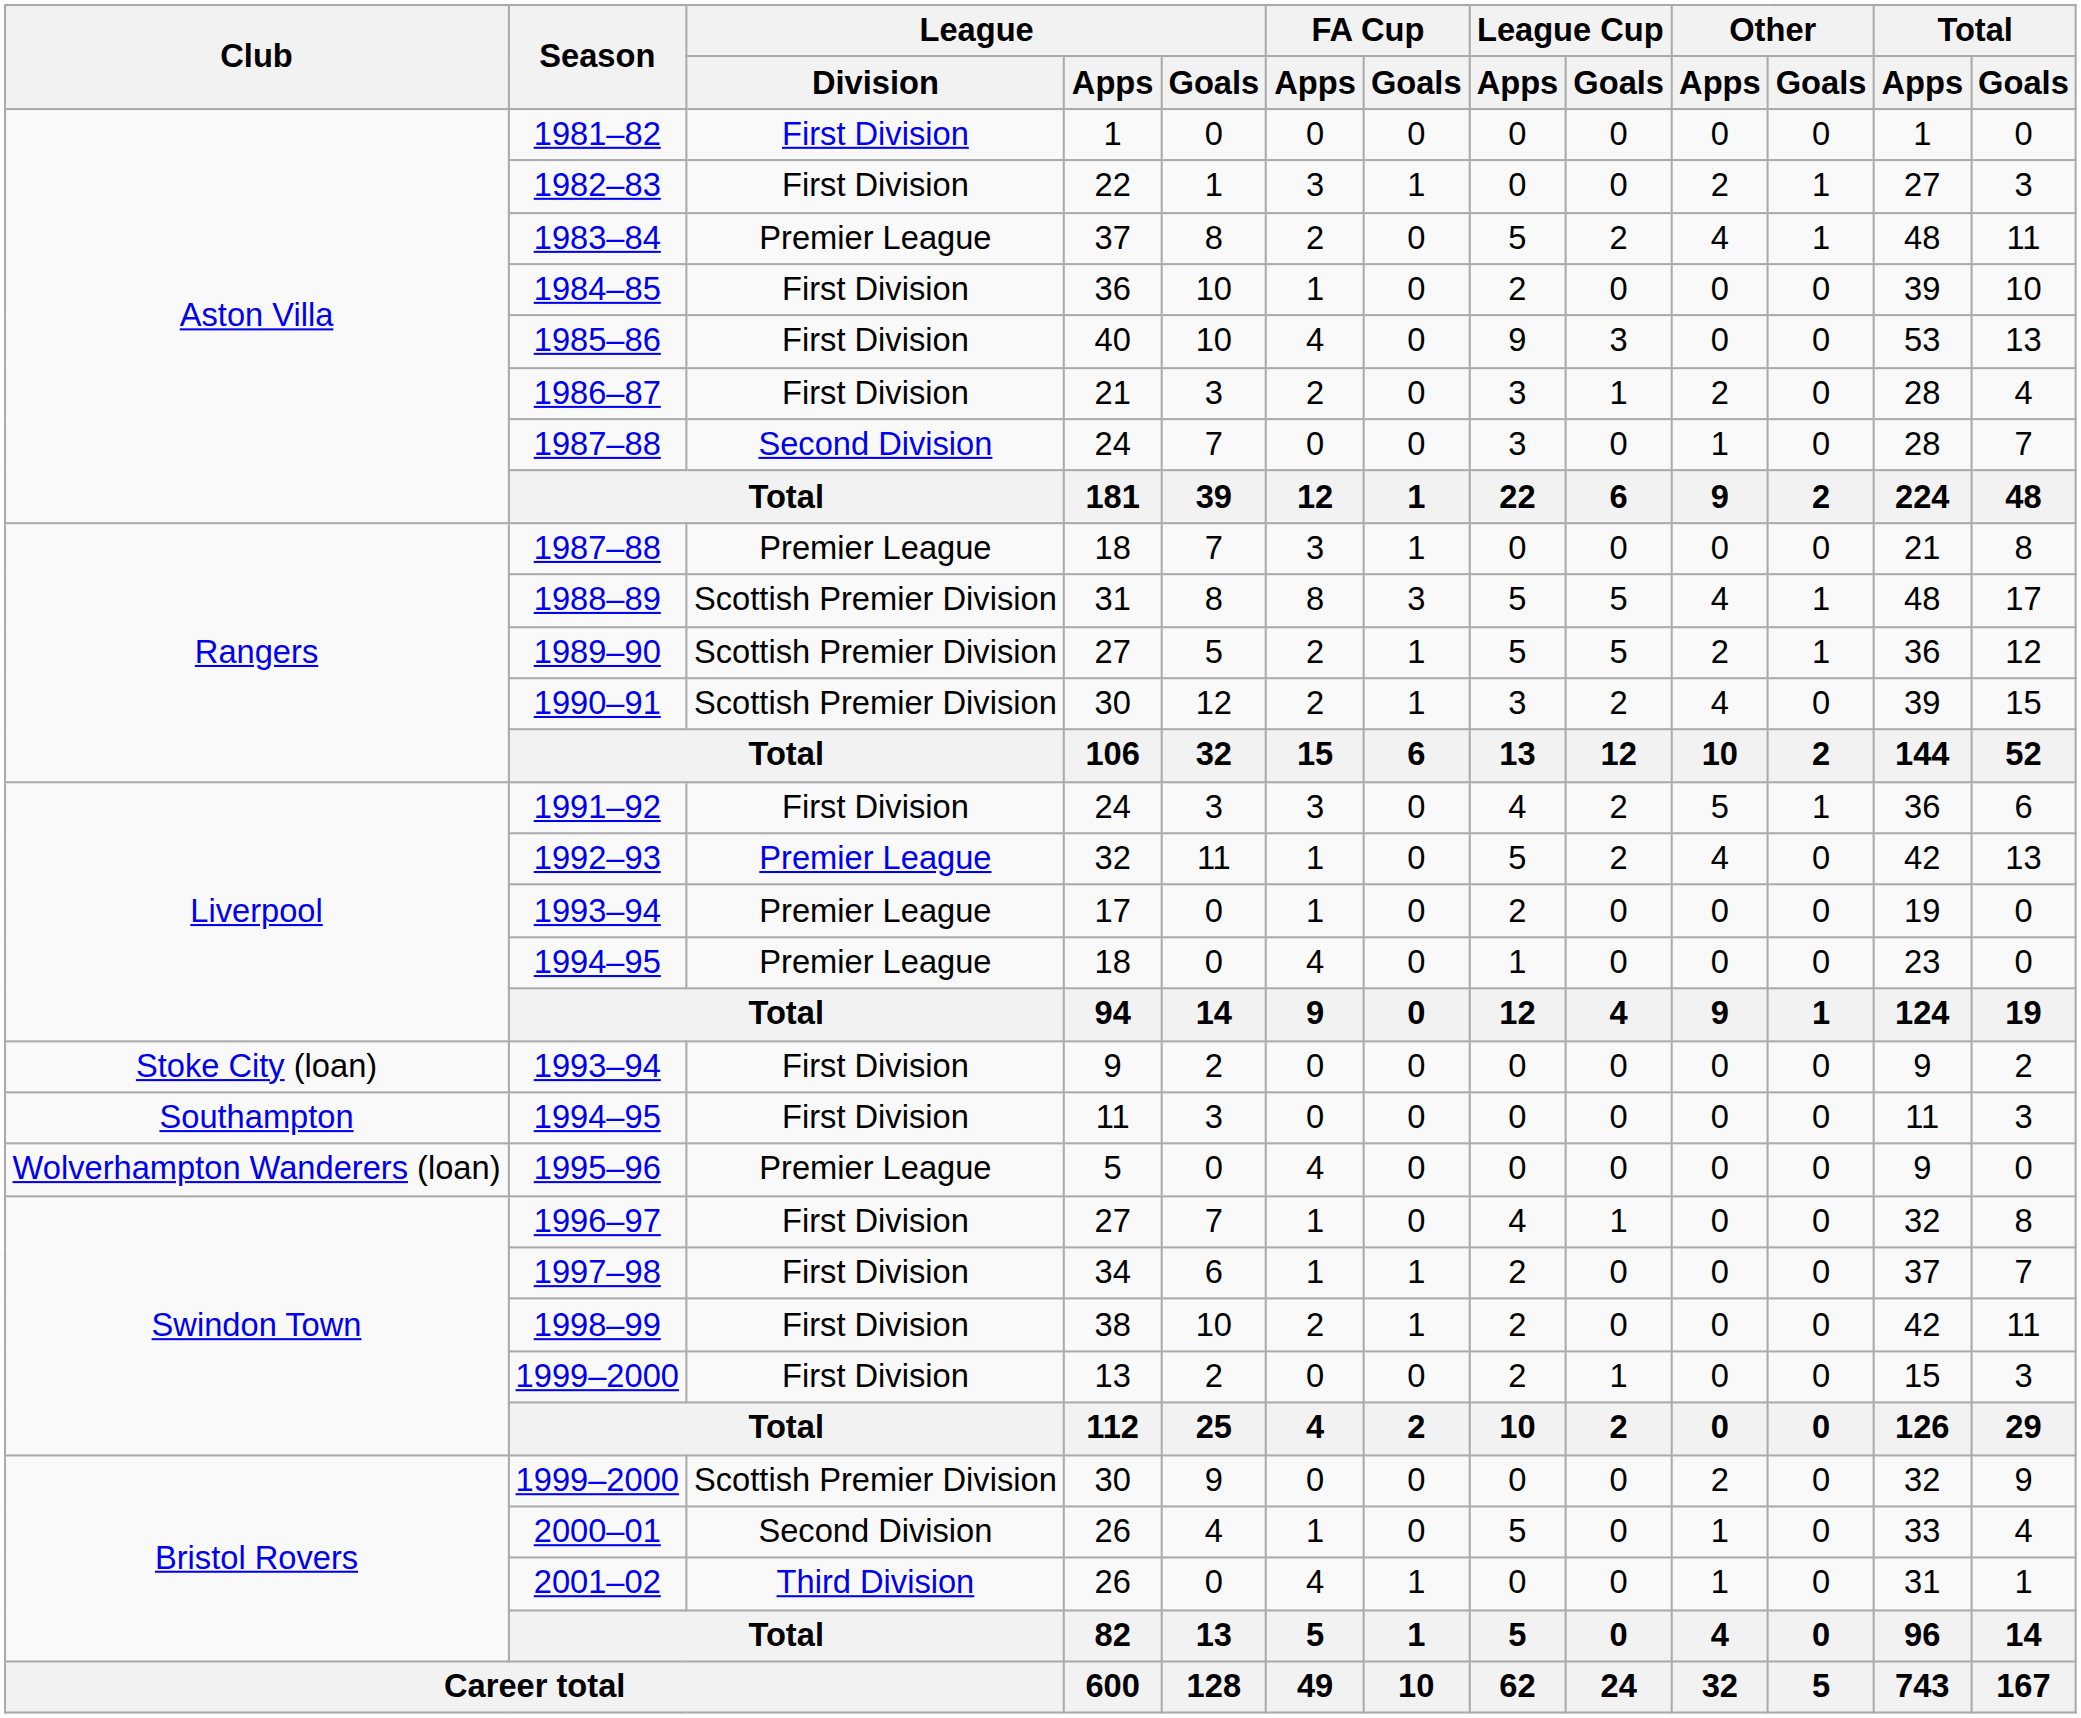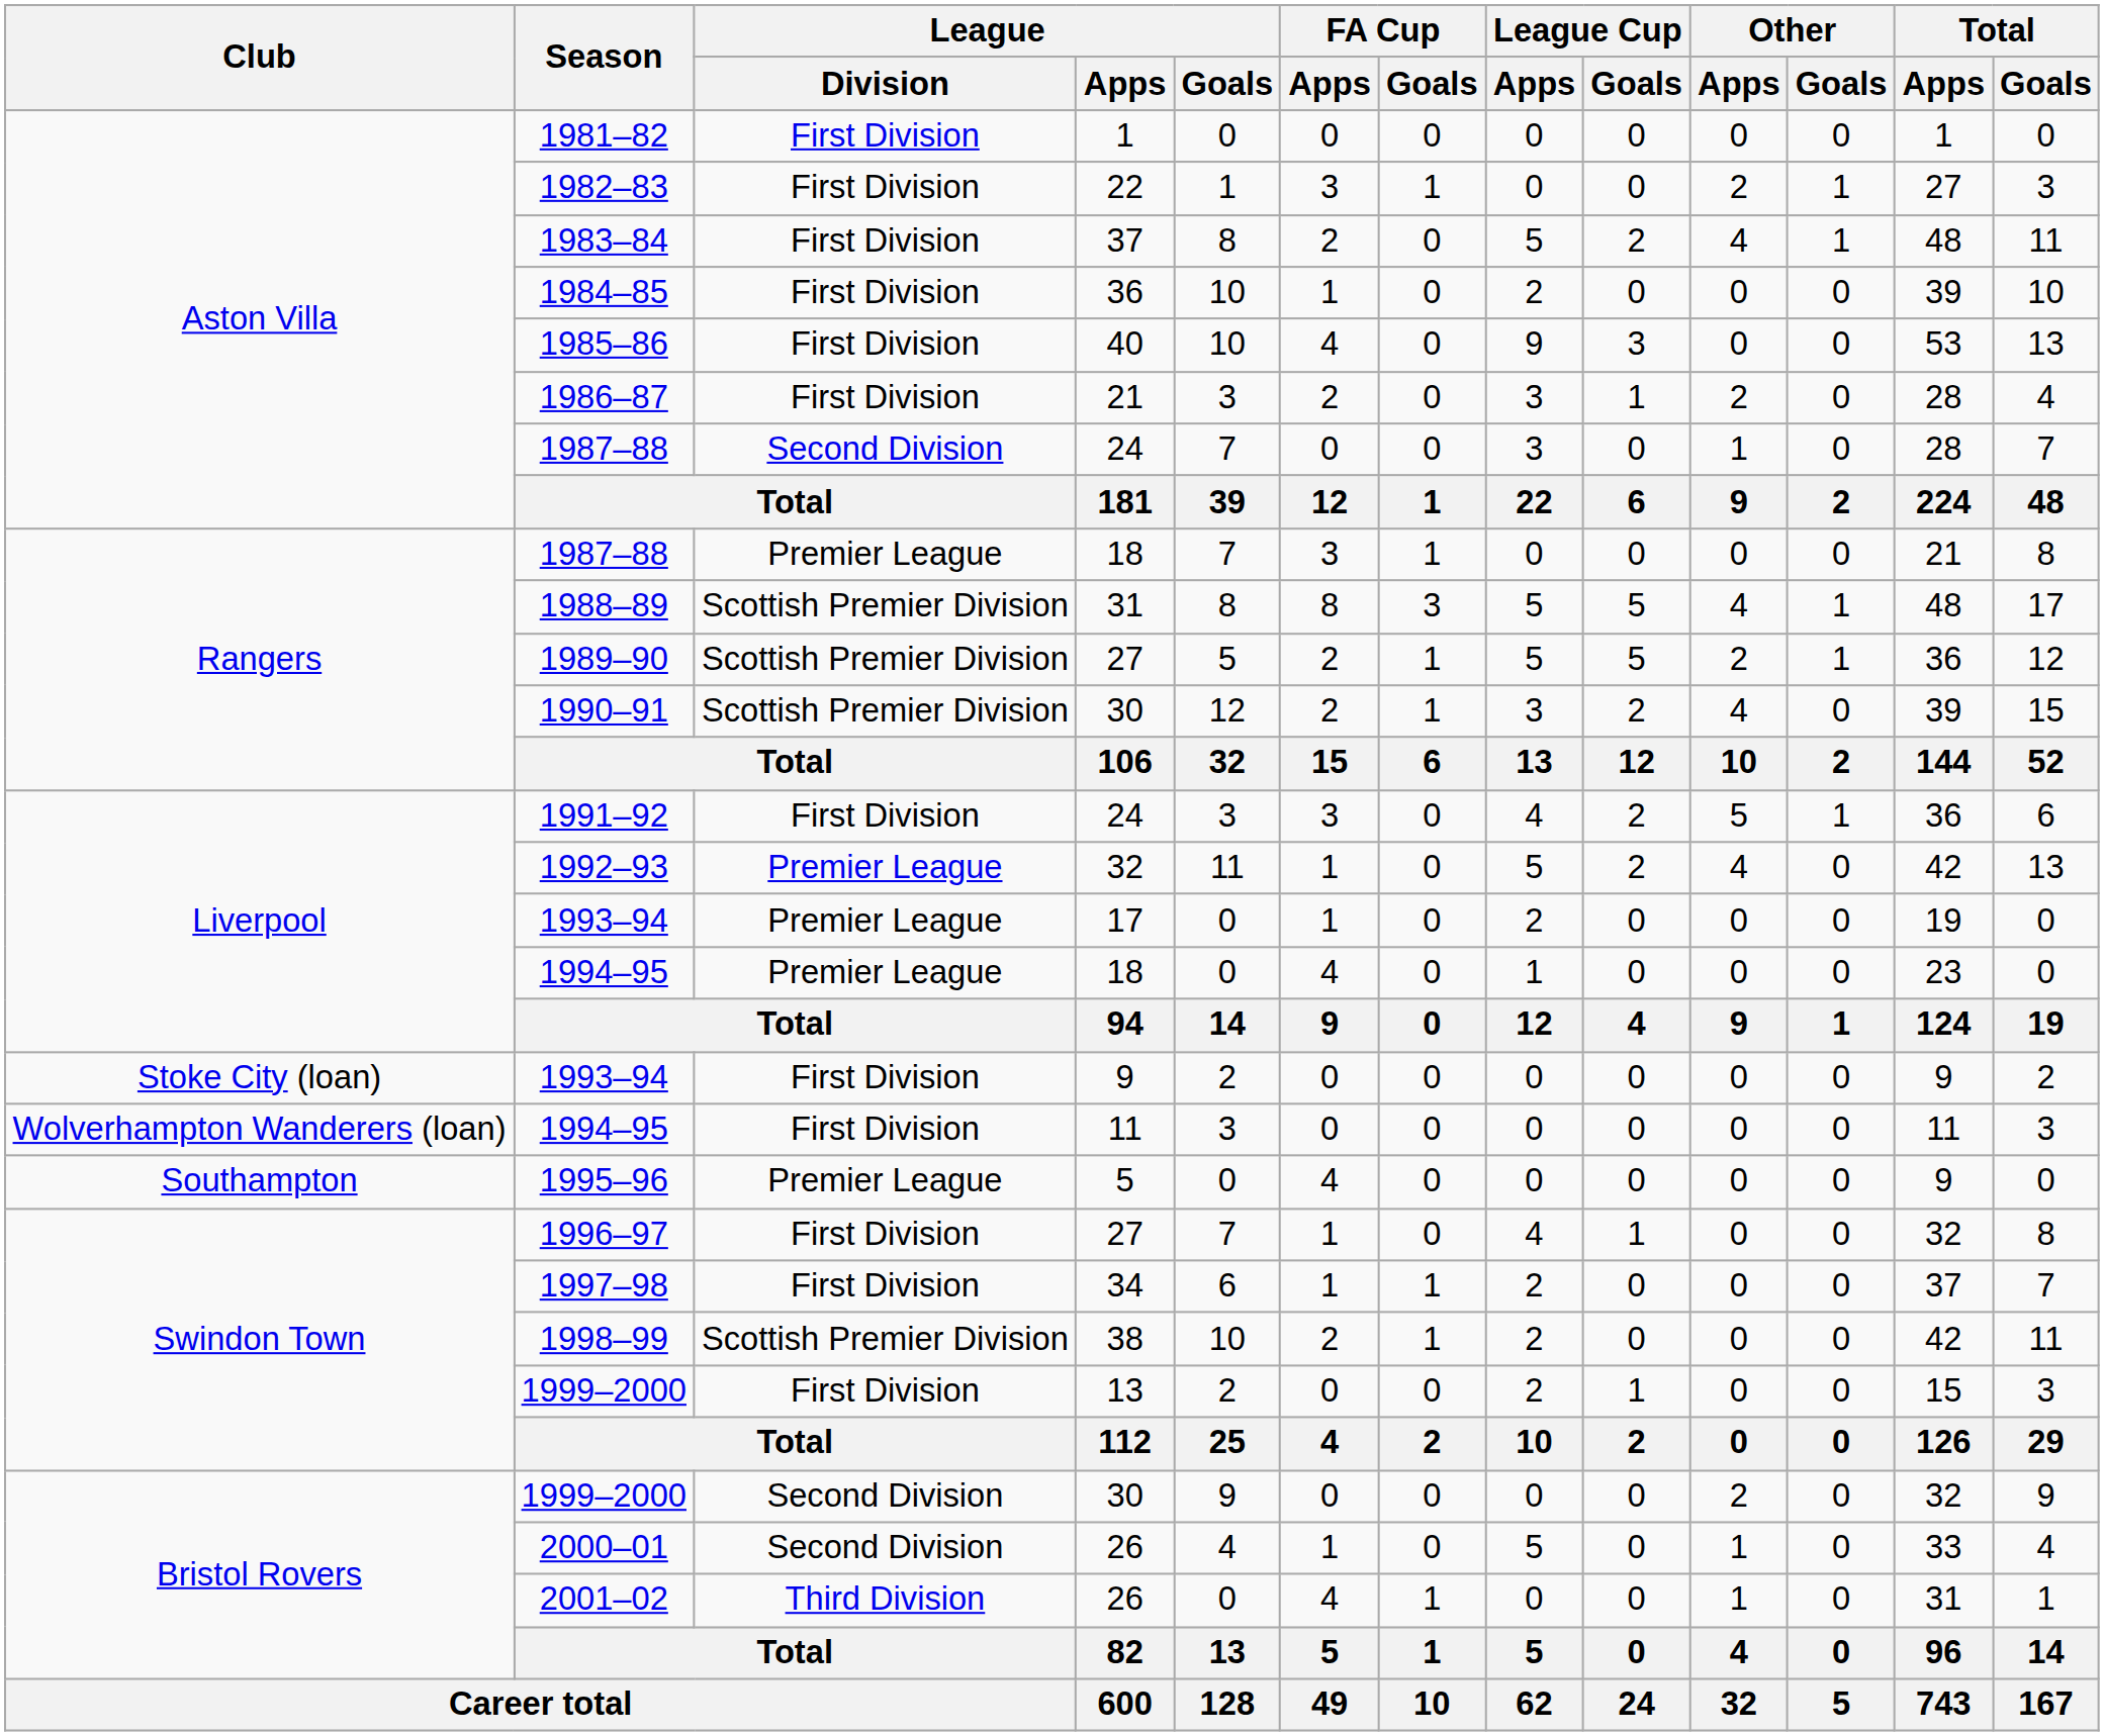1983–84 | League / Division: Premier League -> First Division
1994–95 / 11 | Club: Southampton -> Wolverhampton Wanderers (loan)
1995–96 | Club: Wolverhampton Wanderers (loan) -> Southampton
1998–99 | League / Division: First Division -> Scottish Premier Division
1999–2000 / 30 | League / Division: Scottish Premier Division -> Second Division
